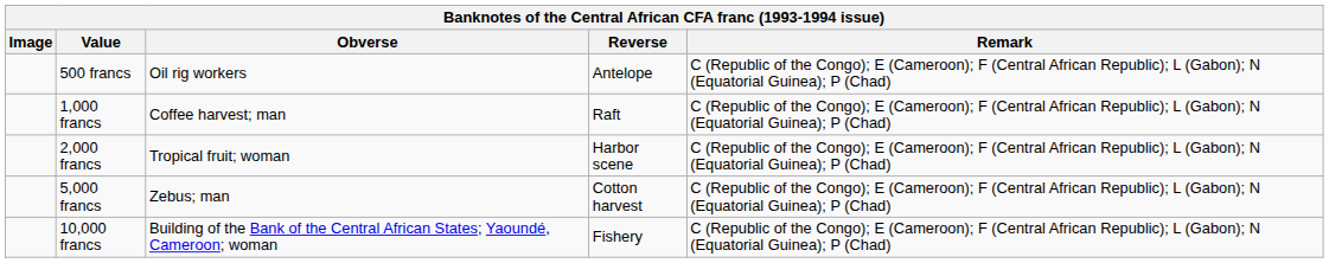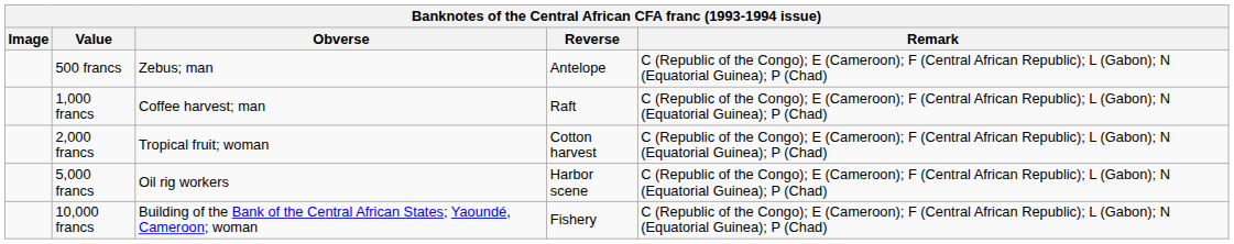500 francs | Obverse: Oil rig workers -> Zebus; man
2,000 francs | Reverse: Harbor scene -> Cotton harvest
5,000 francs | Obverse: Zebus; man -> Oil rig workers
5,000 francs | Reverse: Cotton harvest -> Harbor scene
